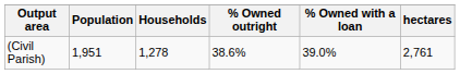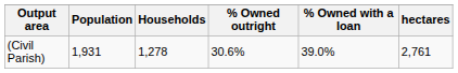(Civil Parish) | Population: 1,951 -> 1,931
(Civil Parish) | % Owned outright: 38.6% -> 30.6%
